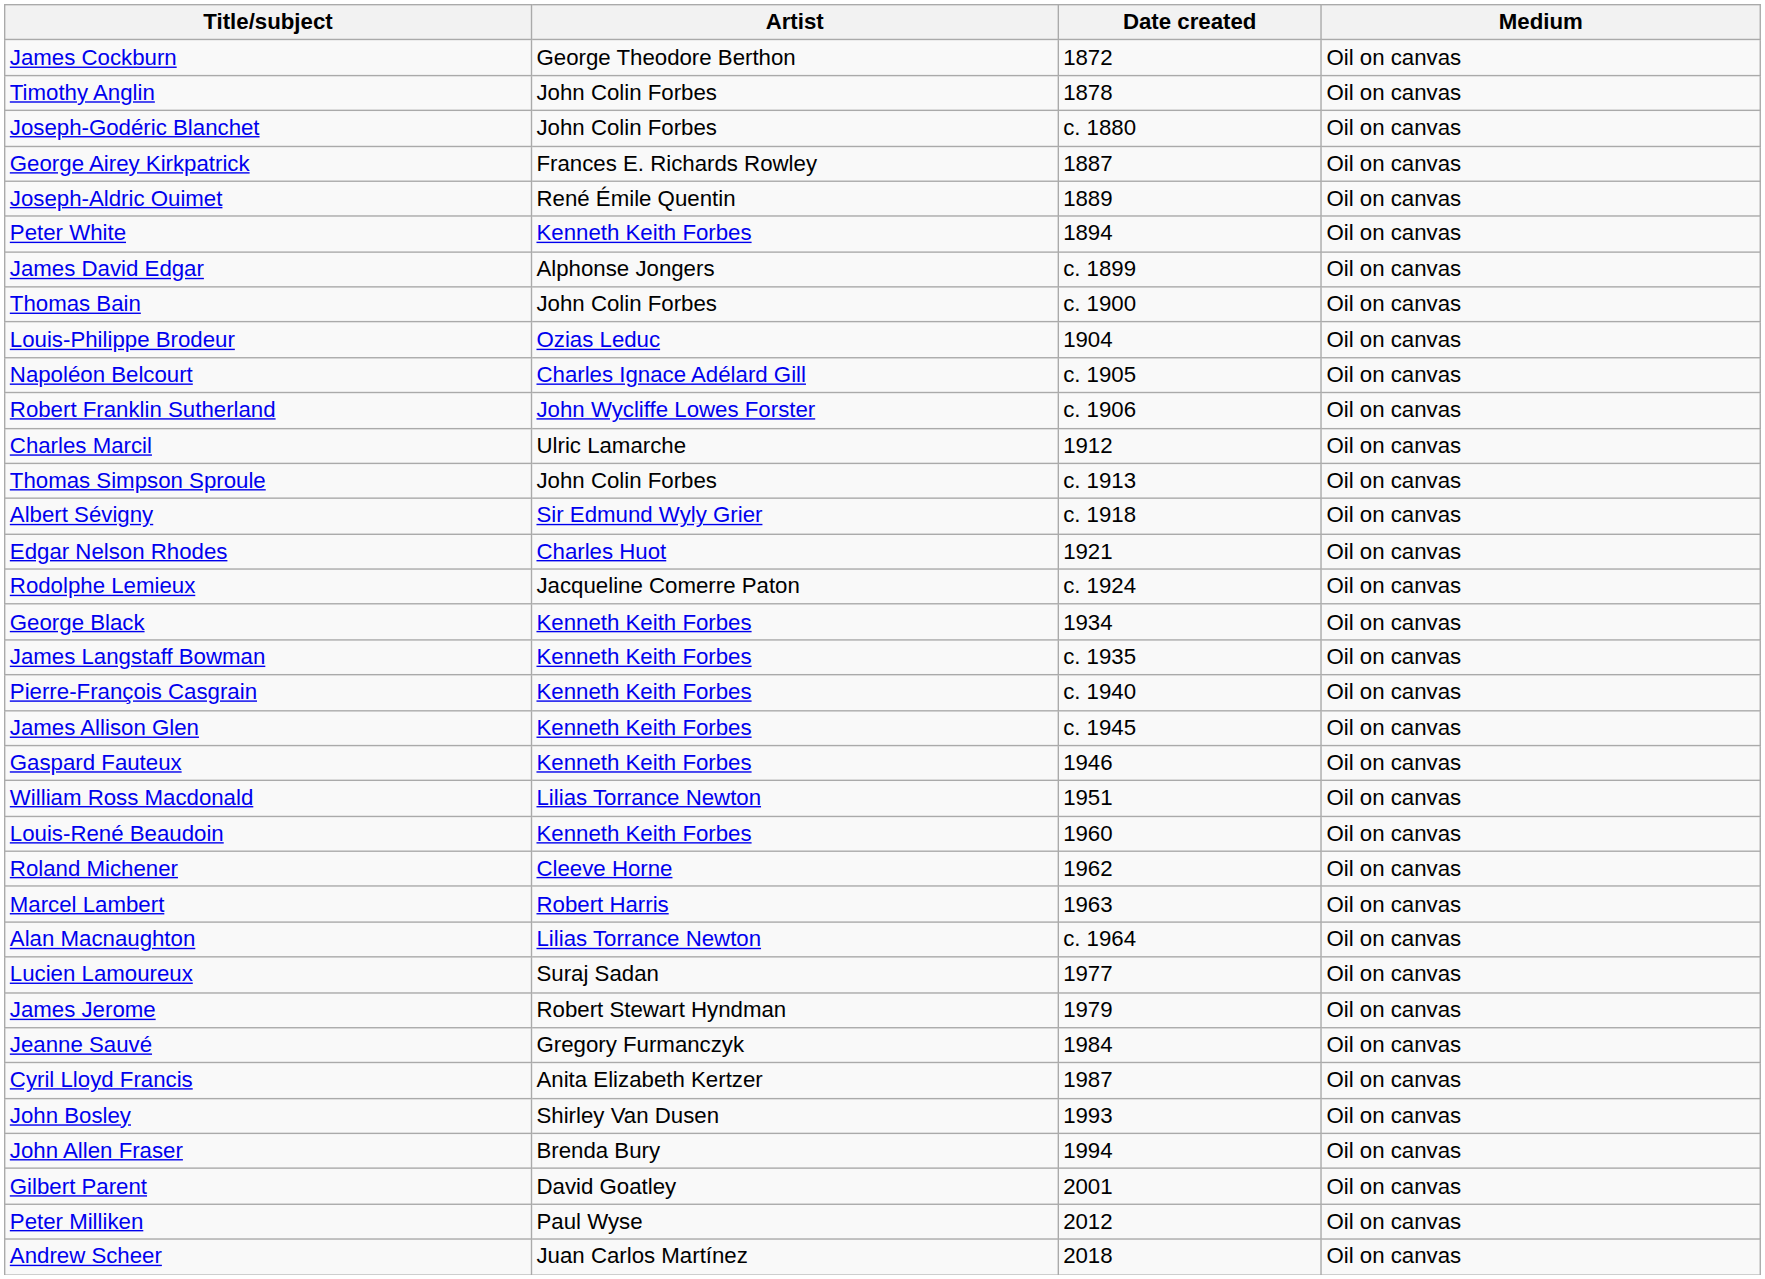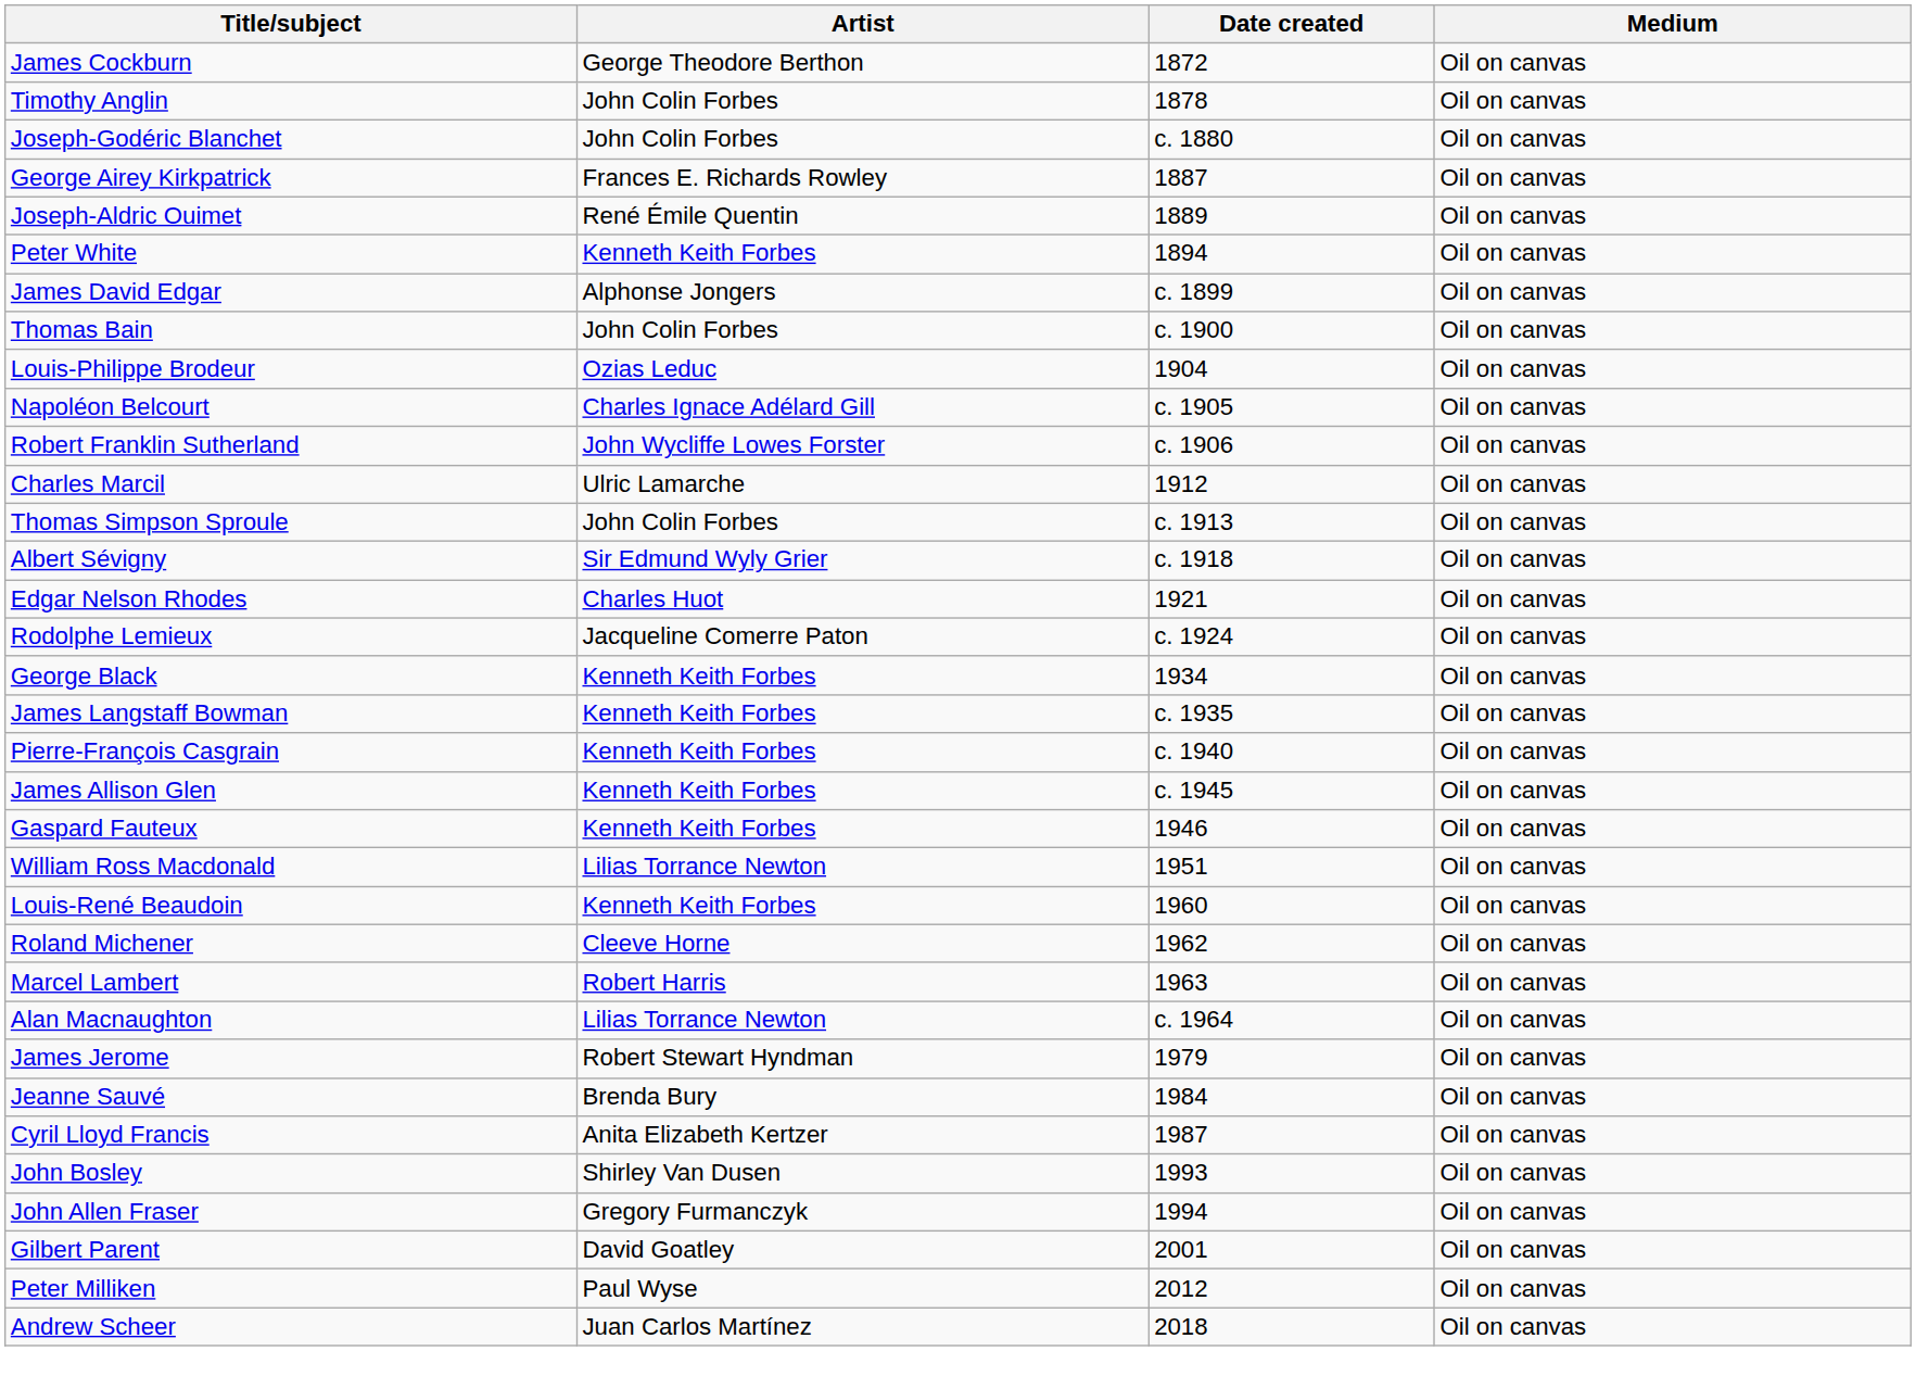- row: Lucien Lamoureux | Suraj Sadan | 1977 | Oil on canvas
Jeanne Sauvé | Artist: Gregory Furmanczyk -> Brenda Bury
John Allen Fraser | Artist: Brenda Bury -> Gregory Furmanczyk
